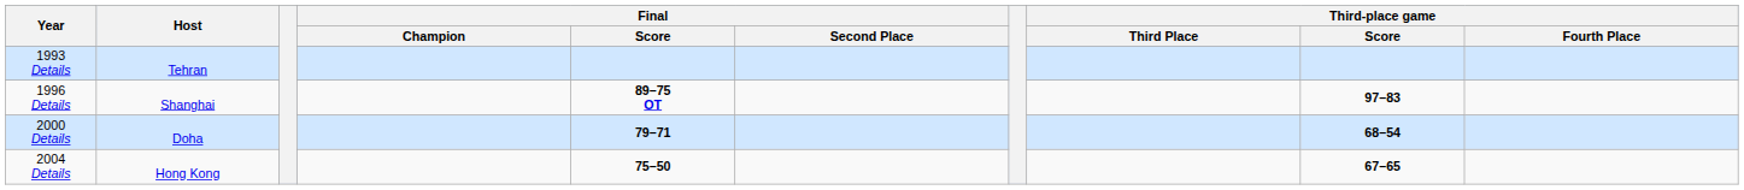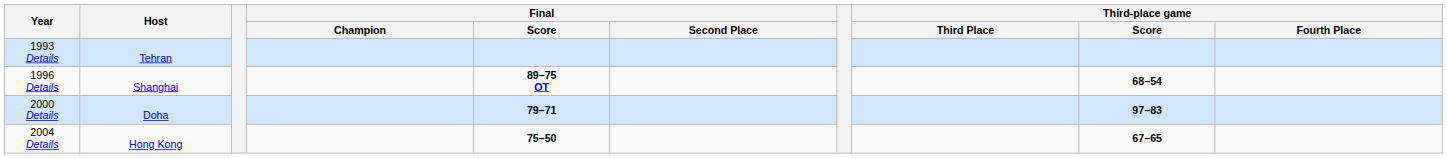1996 Details | Third-place game / Score: 97–83 -> 68–54
2000 Details | Third-place game / Score: 68–54 -> 97–83
